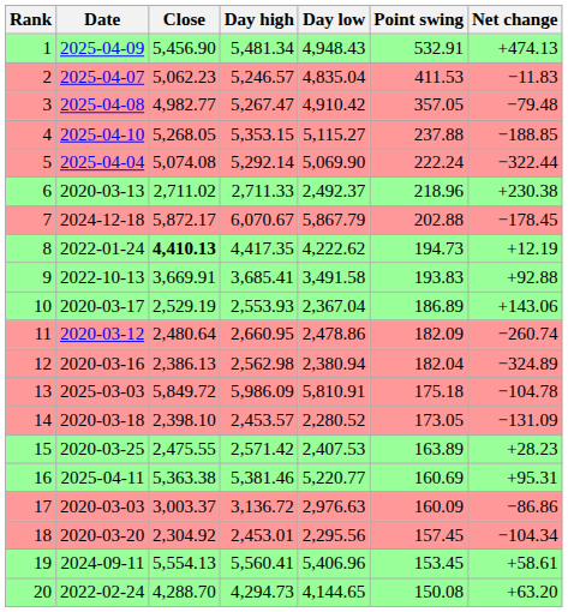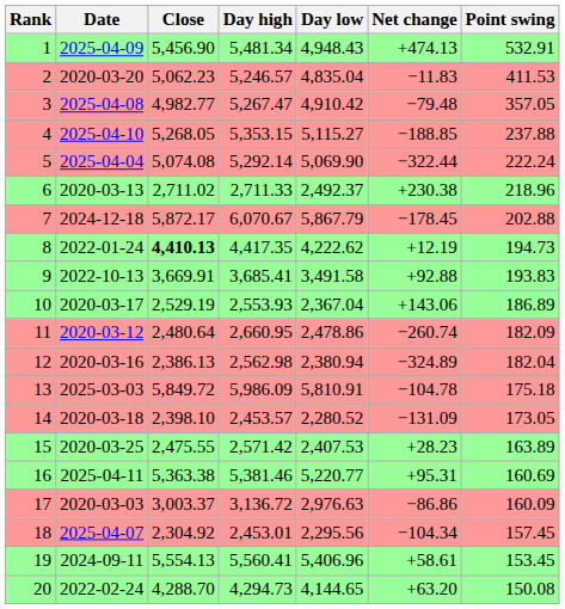columns swapped: Point swing <-> Net change
2 | Date: 2025-04-07 -> 2020-03-20
18 | Date: 2020-03-20 -> 2025-04-07
